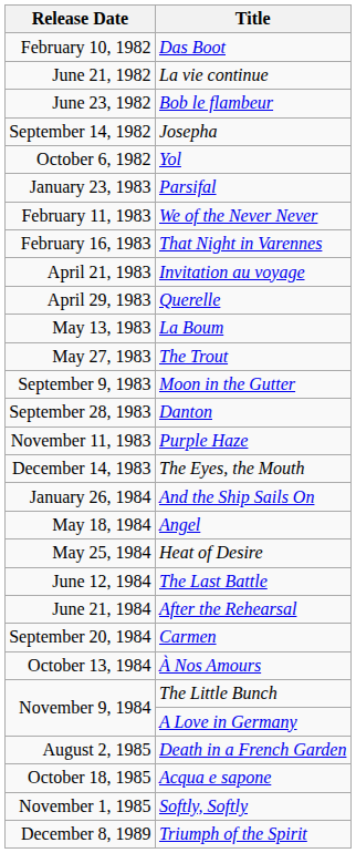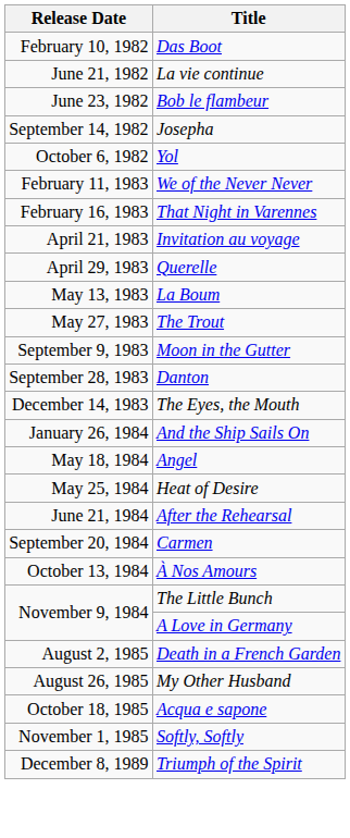- row: January 23, 1983 | Parsifal
- row: November 11, 1983 | Purple Haze
- row: June 12, 1984 | The Last Battle
+ row: August 26, 1985 | My Other Husband
